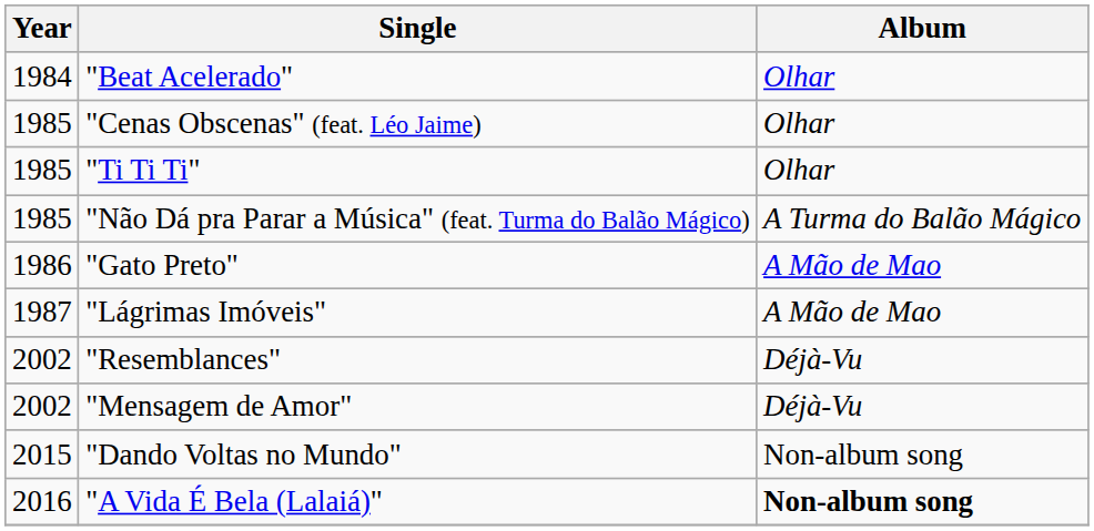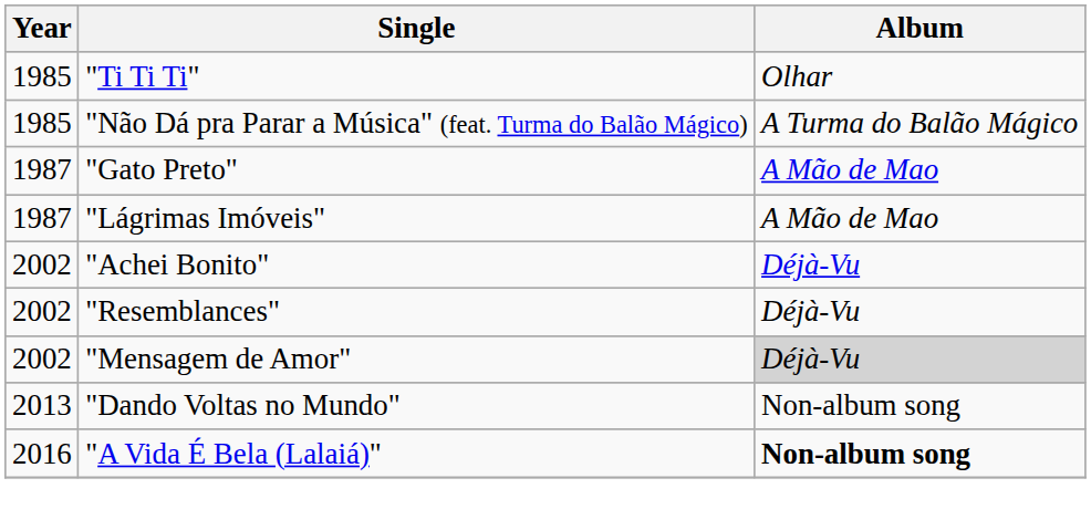- row: 1984 | "Beat Acelerado" | Olhar
- row: 1985 | "Cenas Obscenas" (feat. Léo Jaime) | Olhar
"Gato Preto" | Year: 1986 -> 1987
+ row: 2002 | "Achei Bonito" | Déjà-Vu
"Mensagem de Amor" | Album: no background -> lightgrey background
"Dando Voltas no Mundo" | Year: 2015 -> 2013
